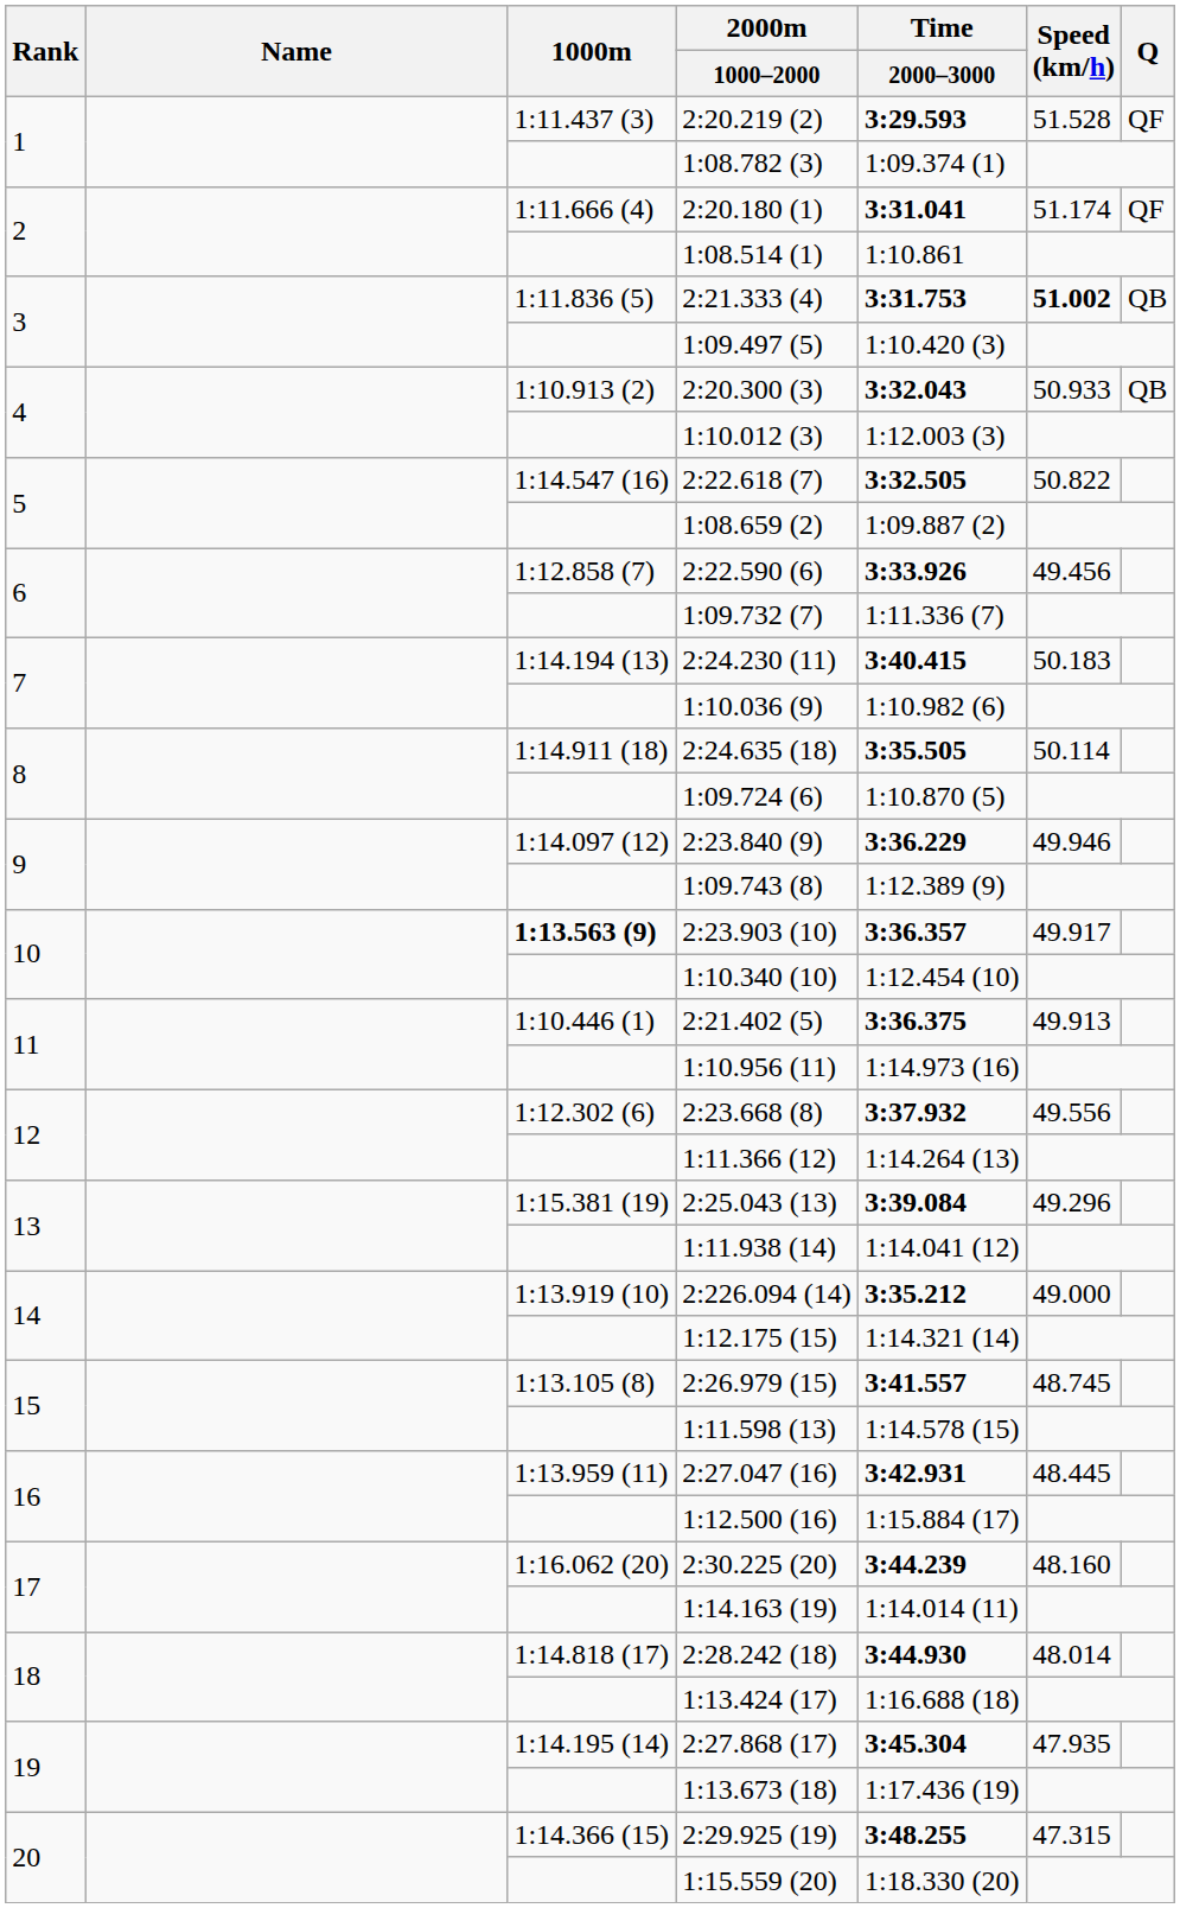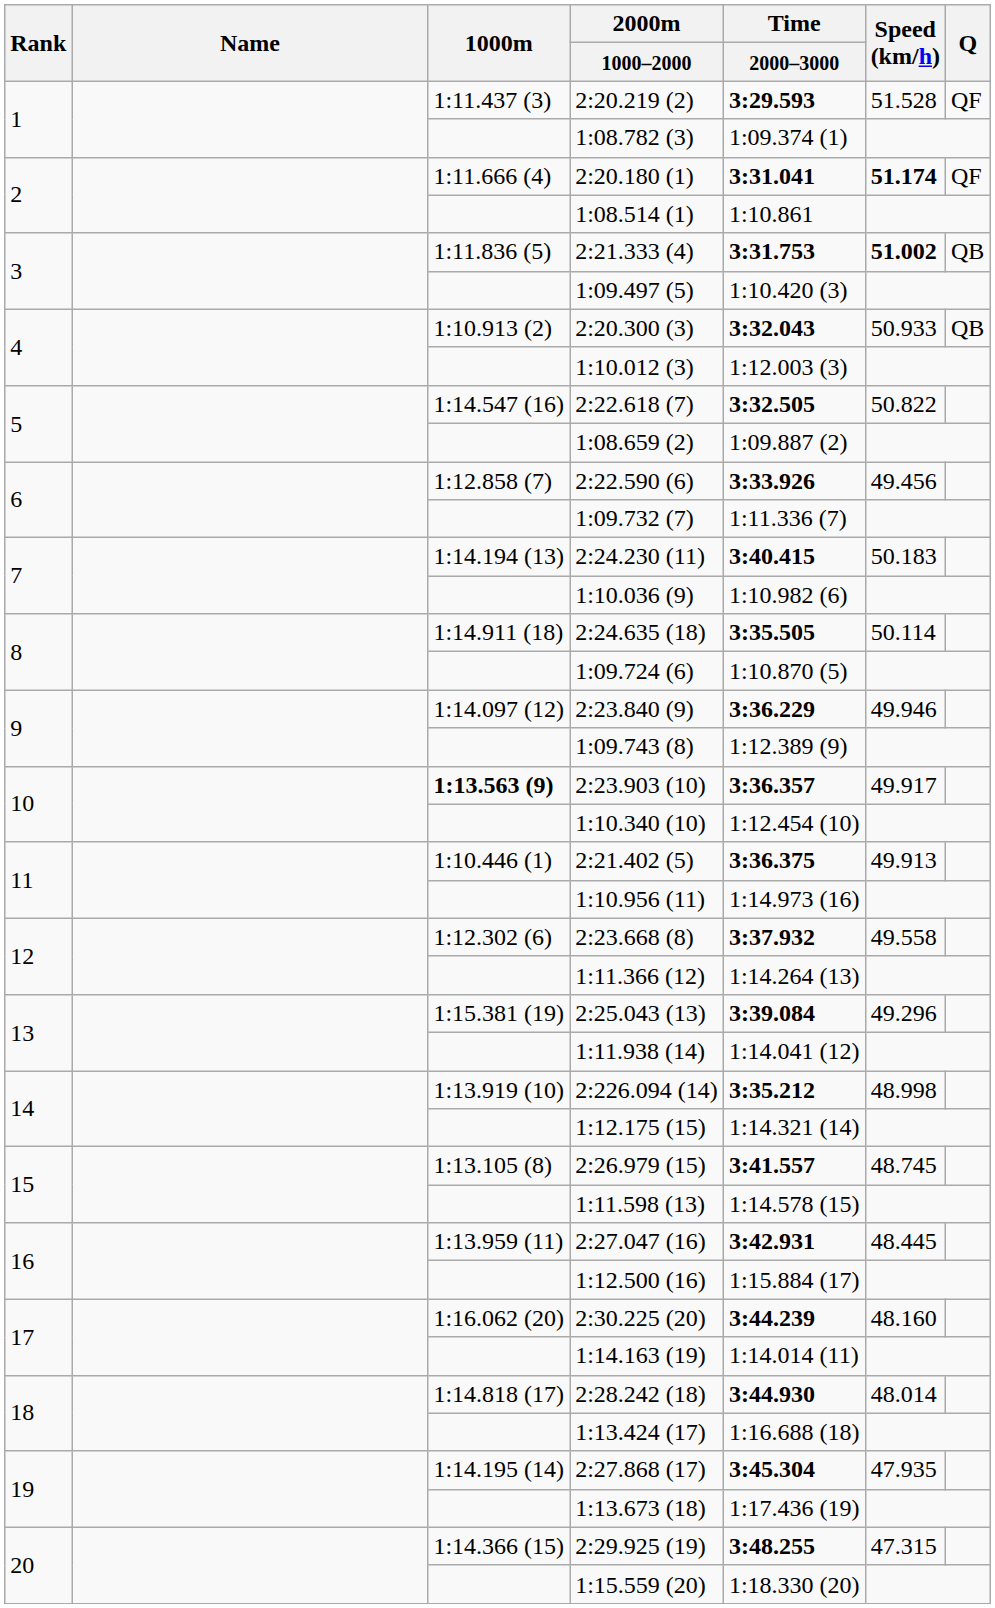2:20.180 (1) | Speed (km/h): normal -> bold
2:23.668 (8) | Speed (km/h): 49.556 -> 49.558
2:226.094 (14) | Speed (km/h): 49.000 -> 48.998
